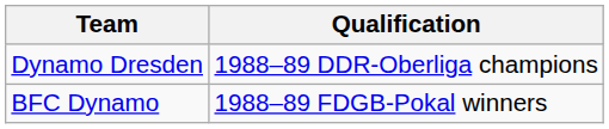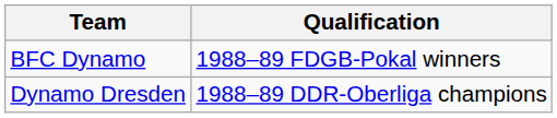rows swapped: BFC Dynamo <-> Dynamo Dresden
